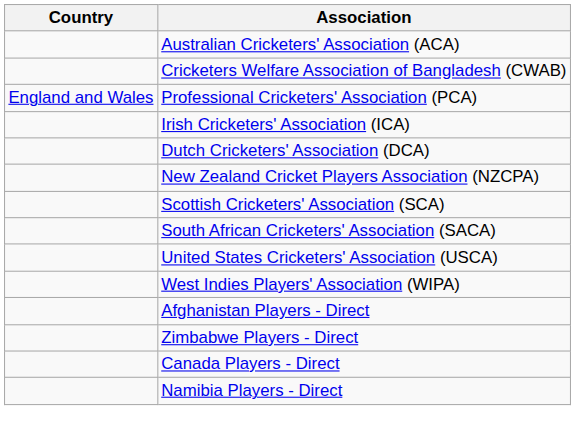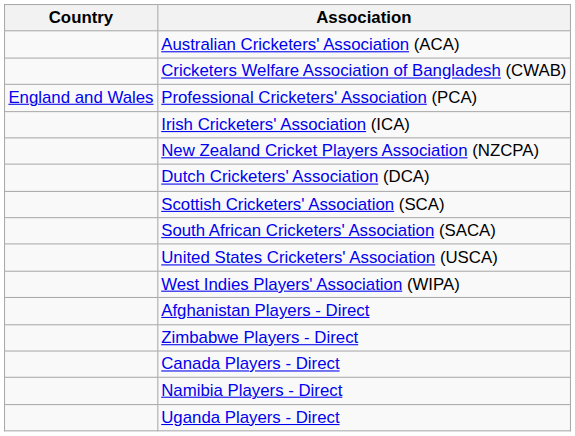rows swapped: Dutch Cricketers' Association (DCA) <-> New Zealand Cricket Players Association (NZCPA)
+ row: Uganda Players - Direct
